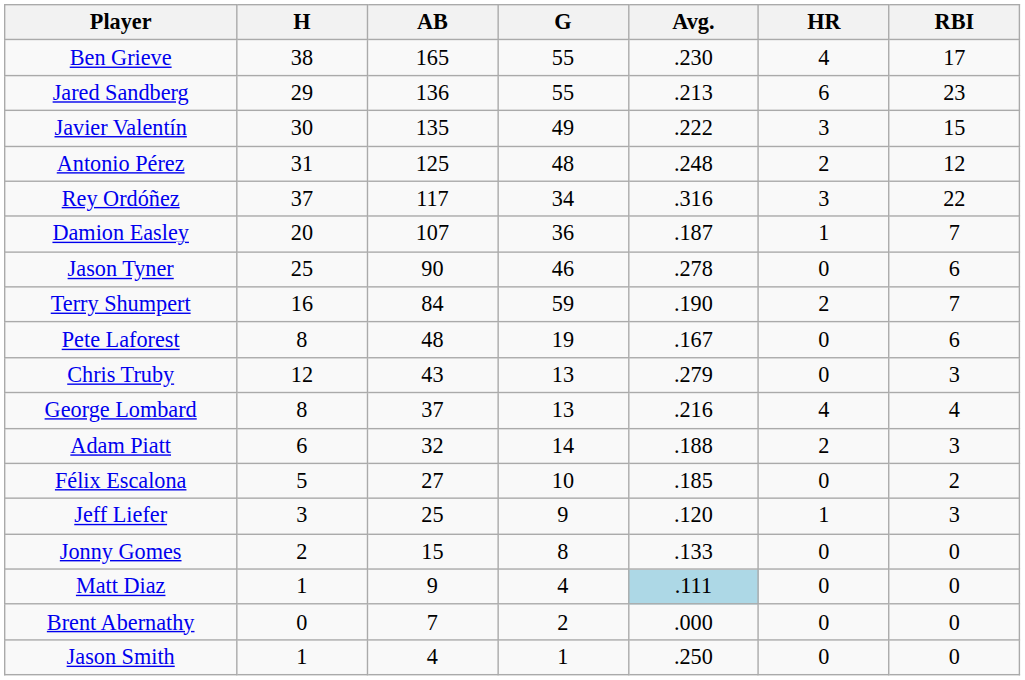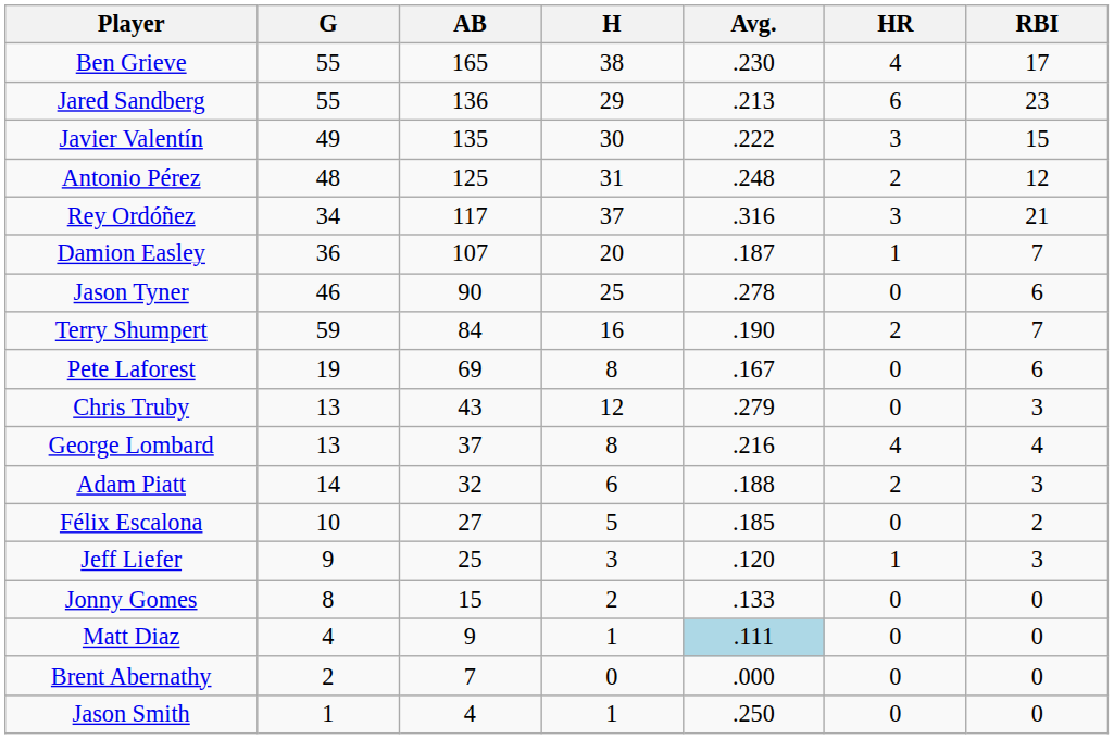columns swapped: G <-> H
Rey Ordóñez | RBI: 22 -> 21
Pete Laforest | AB: 48 -> 69
